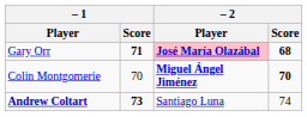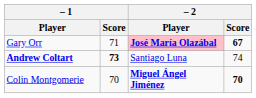Gary Orr | – 1 / Score: bold -> normal
Gary Orr | – 2 / Score: 68 -> 67
rows swapped: Colin Montgomerie <-> Andrew Coltart
